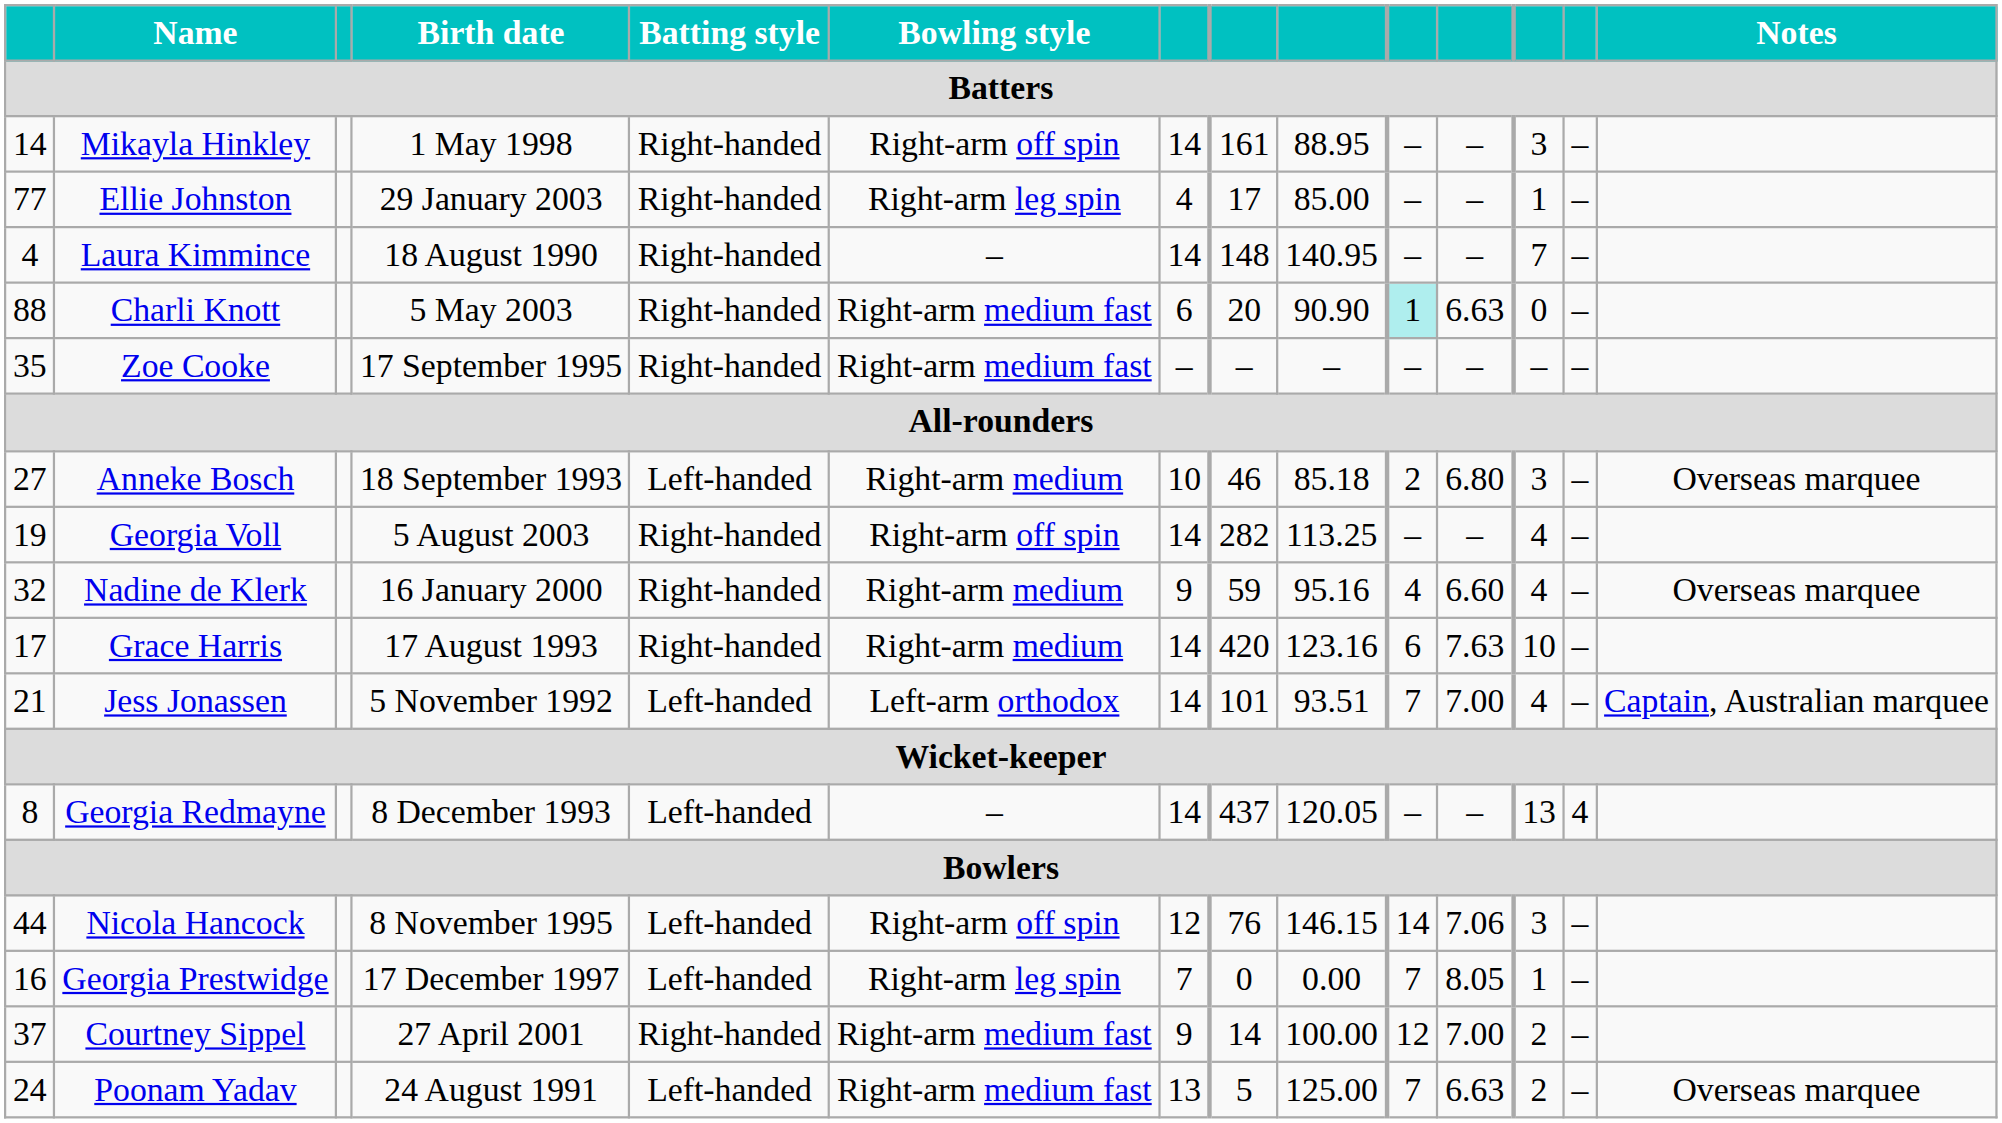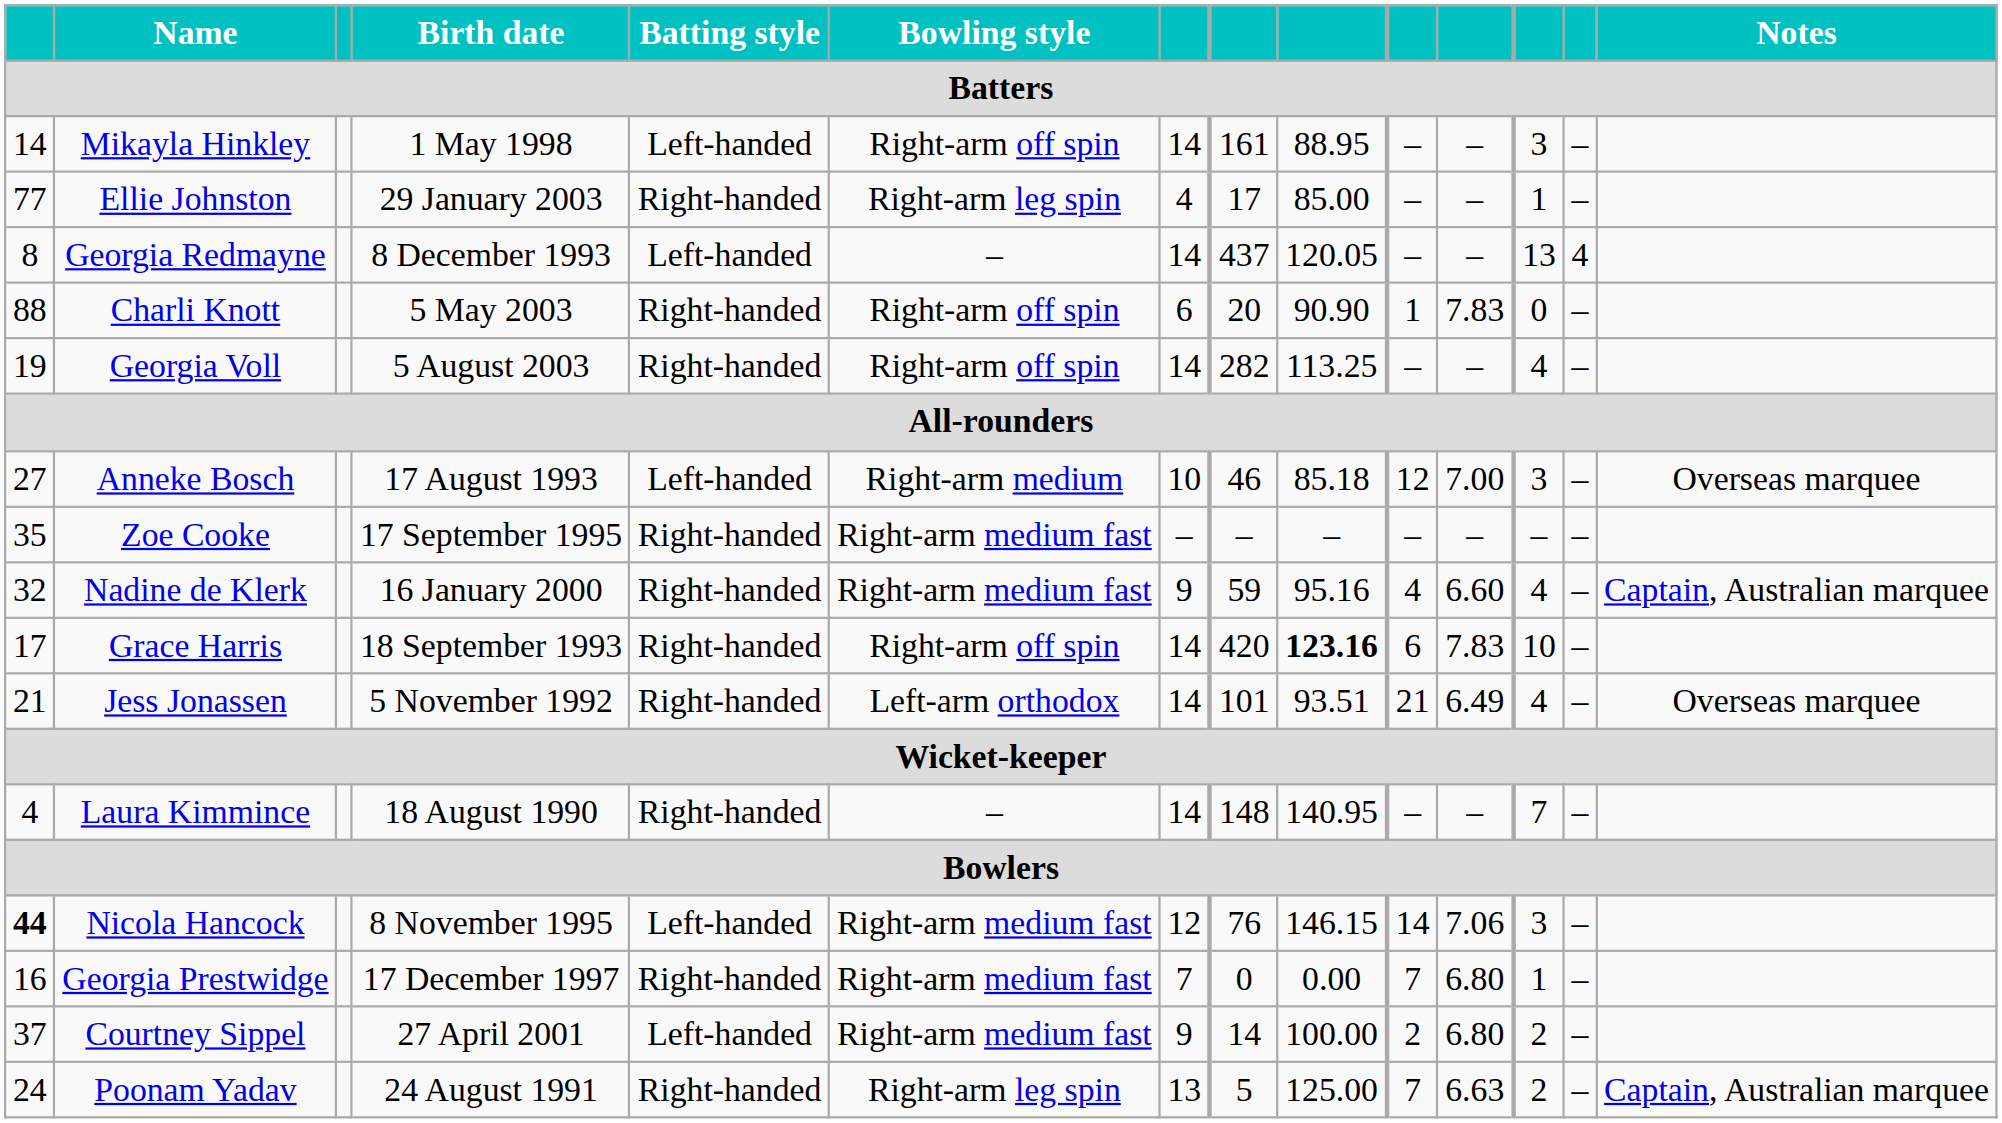Mikayla Hinkley | Batting style: Right-handed -> Left-handed
rows swapped: Laura Kimmince <-> Georgia Redmayne
Charli Knott | Bowling style: Right-arm medium fast -> Right-arm off spin
Charli Knott | column 10: paleturquoise background -> no background
Charli Knott | column 11: 6.63 -> 7.83
rows swapped: Georgia Voll <-> Zoe Cooke
Anneke Bosch | Birth date: 18 September 1993 -> 17 August 1993
Anneke Bosch | column 10: 2 -> 12
Anneke Bosch | column 11: 6.80 -> 7.00
Nadine de Klerk | Bowling style: Right-arm medium -> Right-arm medium fast
Nadine de Klerk | Notes: Overseas marquee -> Captain, Australian marquee
Grace Harris | Birth date: 17 August 1993 -> 18 September 1993
Grace Harris | Bowling style: Right-arm medium -> Right-arm off spin
Grace Harris | column 9: normal -> bold
Grace Harris | column 11: 7.63 -> 7.83
Jess Jonassen | Batting style: Left-handed -> Right-handed
Jess Jonassen | column 10: 7 -> 21
Jess Jonassen | column 11: 7.00 -> 6.49
Jess Jonassen | Notes: Captain, Australian marquee -> Overseas marquee
Nicola Hancock | column 1: normal -> bold
Nicola Hancock | Bowling style: Right-arm off spin -> Right-arm medium fast
Georgia Prestwidge | Batting style: Left-handed -> Right-handed
Georgia Prestwidge | Bowling style: Right-arm leg spin -> Right-arm medium fast
Georgia Prestwidge | column 11: 8.05 -> 6.80
Courtney Sippel | Batting style: Right-handed -> Left-handed
Courtney Sippel | column 10: 12 -> 2
Courtney Sippel | column 11: 7.00 -> 6.80
Poonam Yadav | Batting style: Left-handed -> Right-handed
Poonam Yadav | Bowling style: Right-arm medium fast -> Right-arm leg spin
Poonam Yadav | Notes: Overseas marquee -> Captain, Australian marquee
